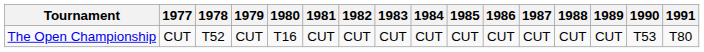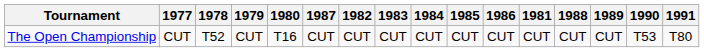columns swapped: 1981 <-> 1987
